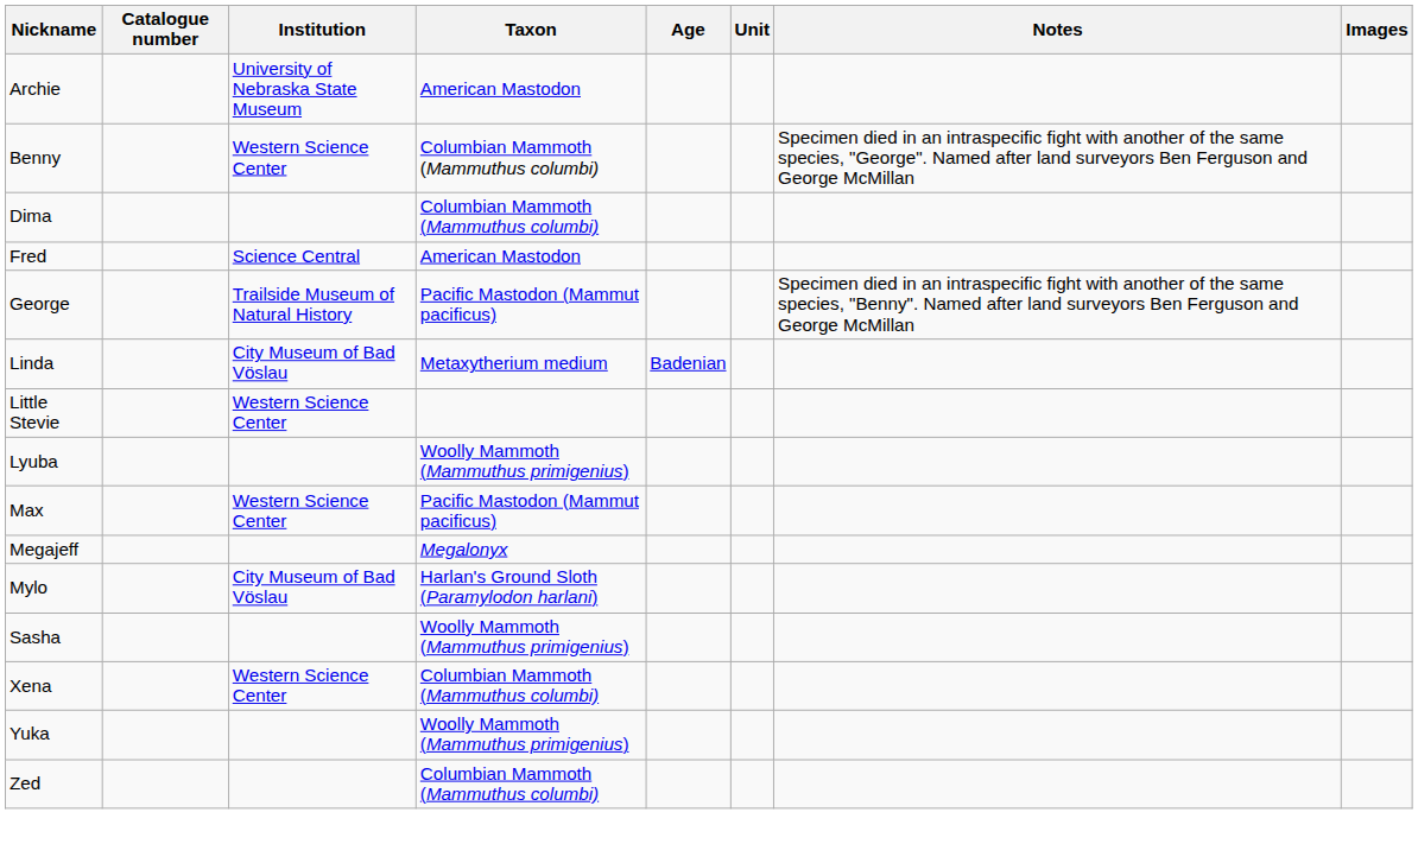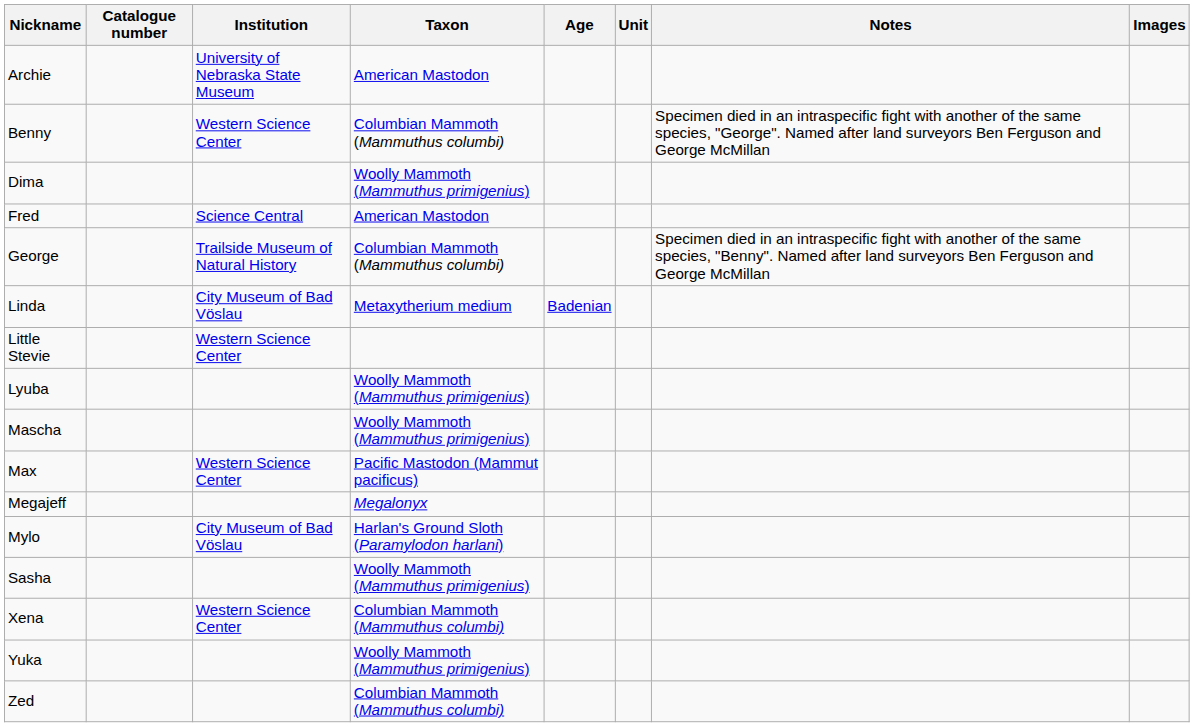Dima | Taxon: Columbian Mammoth (Mammuthus columbi) -> Woolly Mammoth (Mammuthus primigenius)
George | Taxon: Pacific Mastodon (Mammut pacificus) -> Columbian Mammoth (Mammuthus columbi)
+ row: Mascha | Woolly Mammoth (Mammuthus primigenius)
